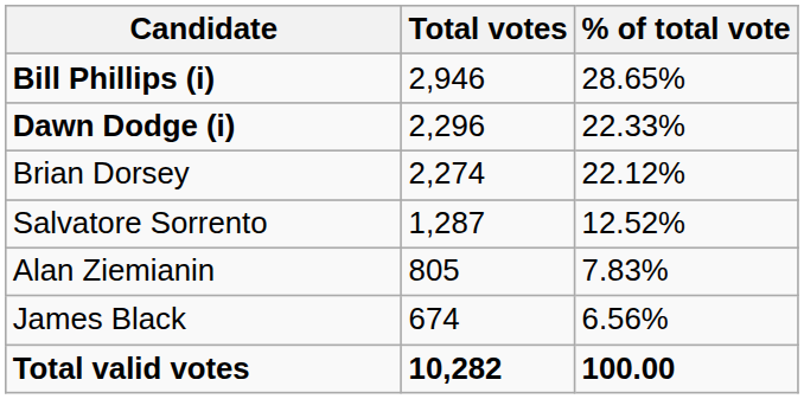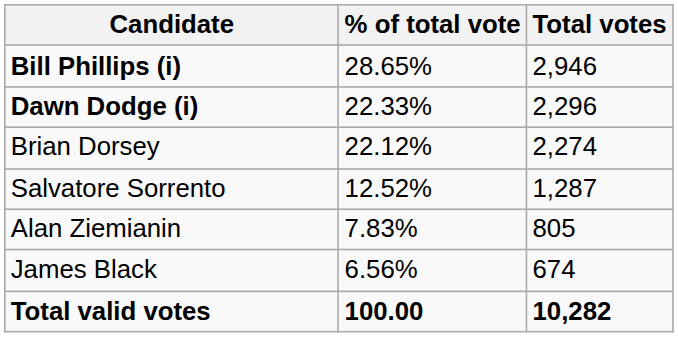columns swapped: Total votes <-> % of total vote
